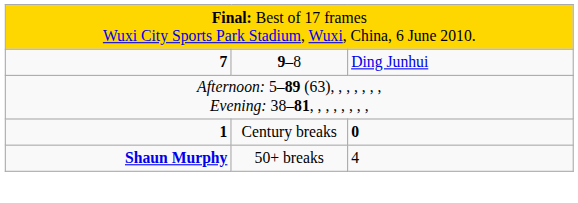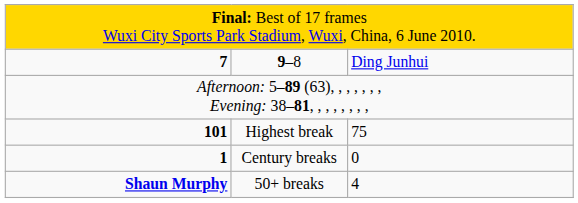+ row: 101 | Highest break | 75
Century breaks | column 3: bold -> normal
